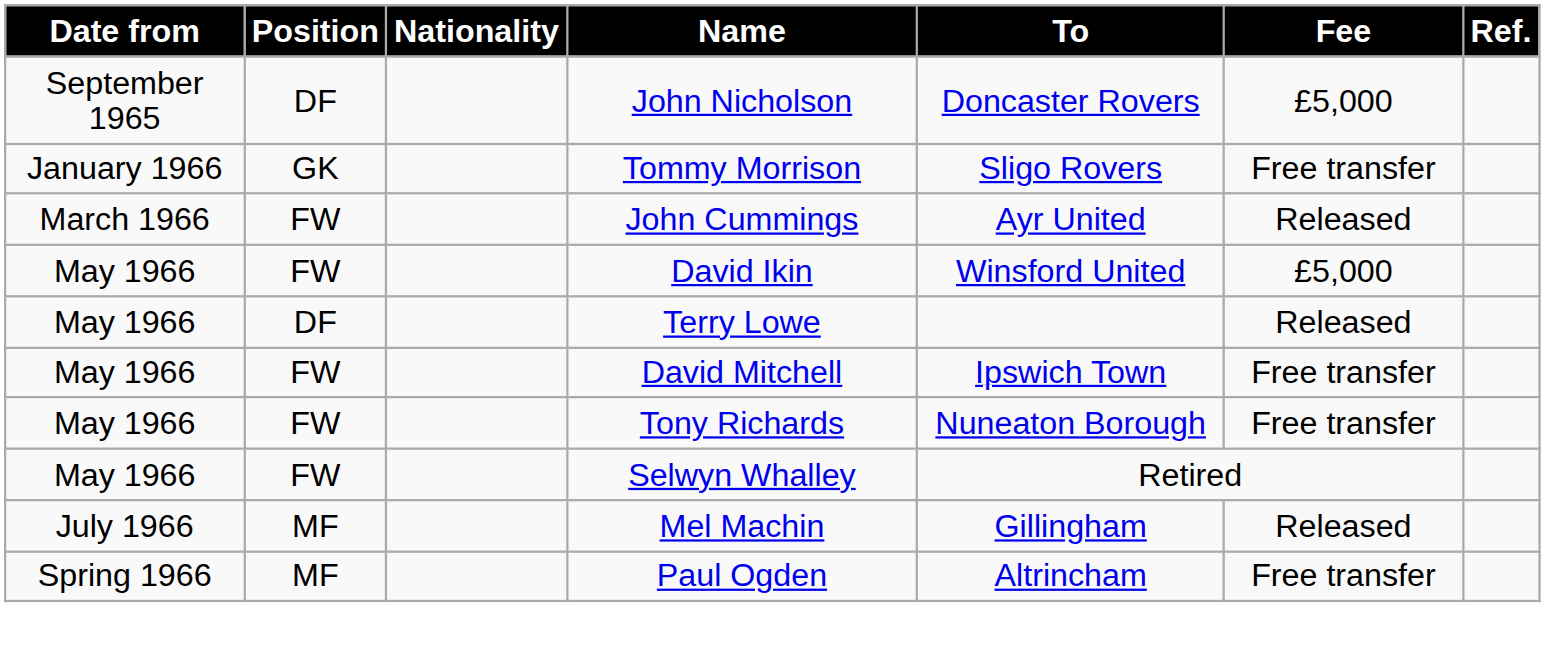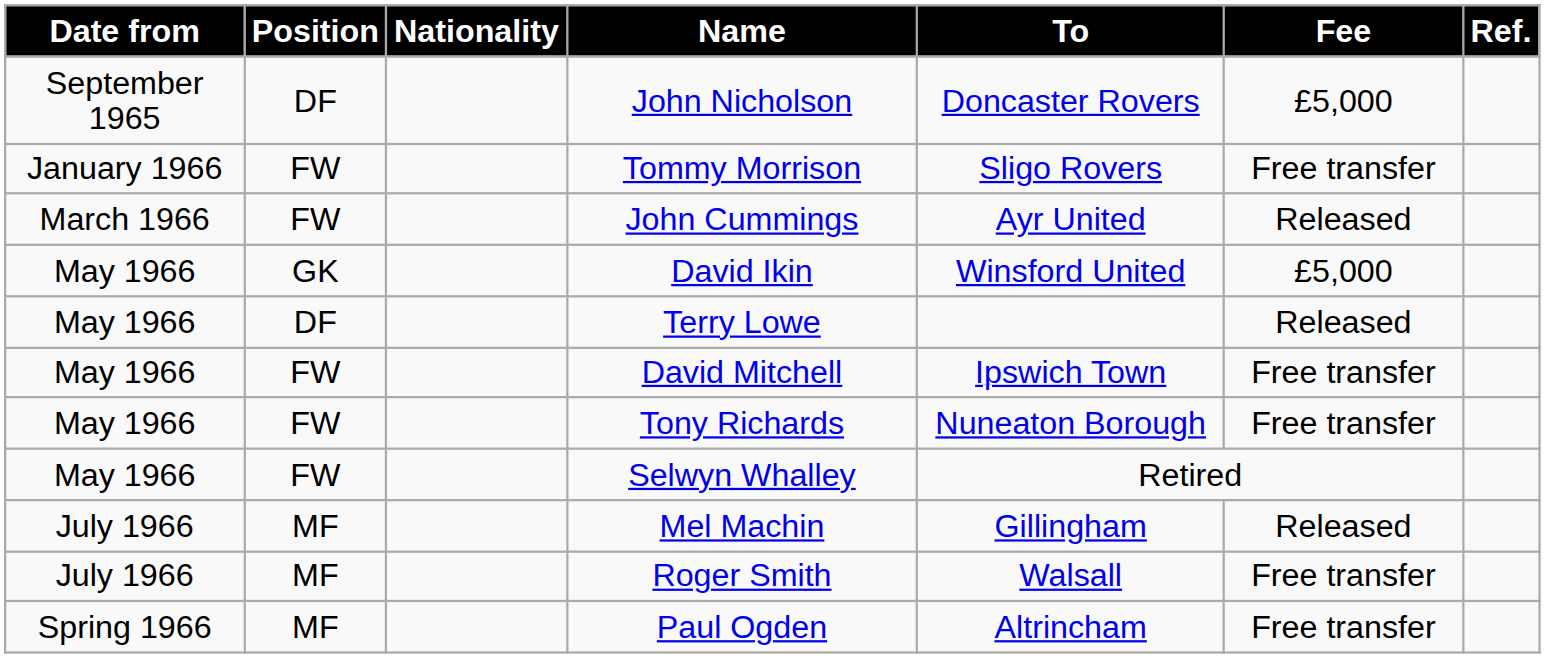Tommy Morrison | Position: GK -> FW
David Ikin | Position: FW -> GK
+ row: July 1966 | MF | Roger Smith | Walsall | Free transfer
